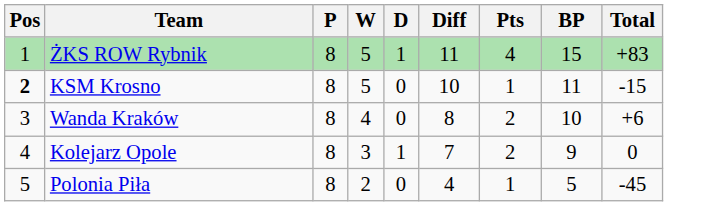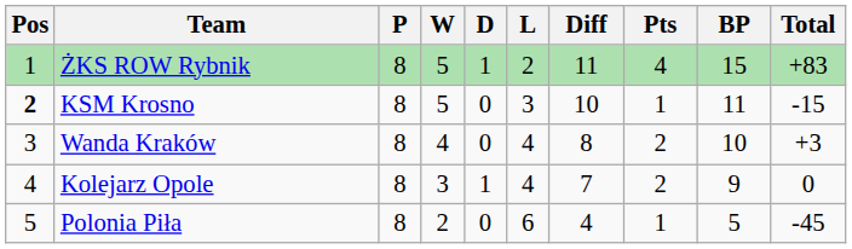+ column: L | 2 | 3 | 4 | 4 | 6
Wanda Kraków | Total: +6 -> +3
